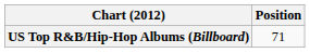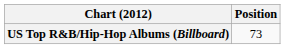US Top R&B/Hip-Hop Albums (Billboard) | Position: 71 -> 73
